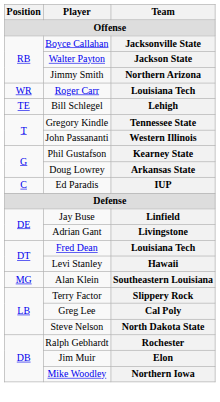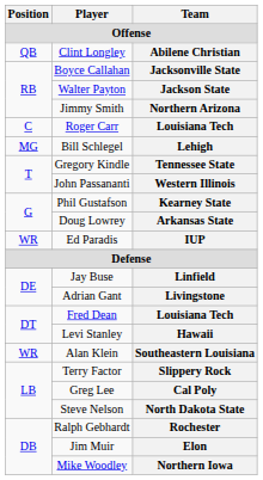+ row: QB | Clint Longley | Abilene Christian
Roger Carr / Louisiana Tech | Position: WR -> C
Lehigh | Position: TE -> MG
IUP | Position: C -> WR
Southeastern Louisiana | Position: MG -> WR
